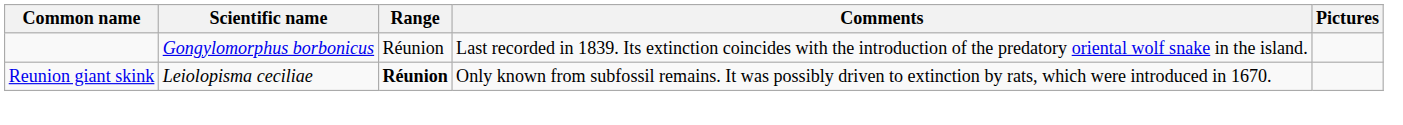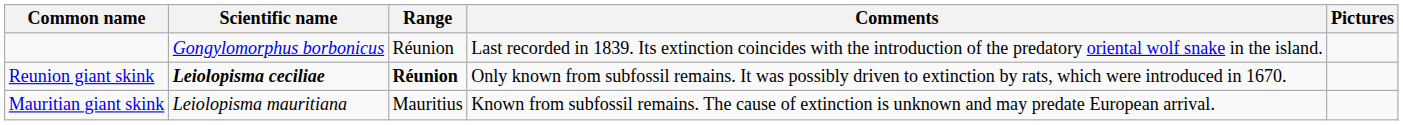Reunion giant skink | Scientific name: normal -> bold
+ row: Mauritian giant skink | Leiolopisma mauritiana | Mauritius | Known from subfossil remains. The cause of extinction is unknown and may predate European arrival.
